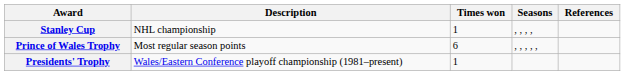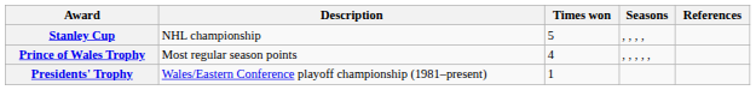Stanley Cup | Times won: 1 -> 5
Prince of Wales Trophy | Times won: 6 -> 4
